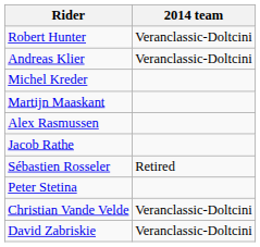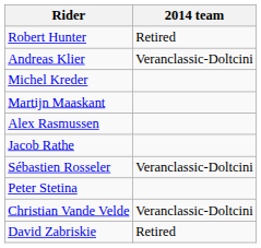Robert Hunter | 2014 team: Veranclassic-Doltcini -> Retired
Sébastien Rosseler | 2014 team: Retired -> Veranclassic-Doltcini
David Zabriskie | 2014 team: Veranclassic-Doltcini -> Retired
